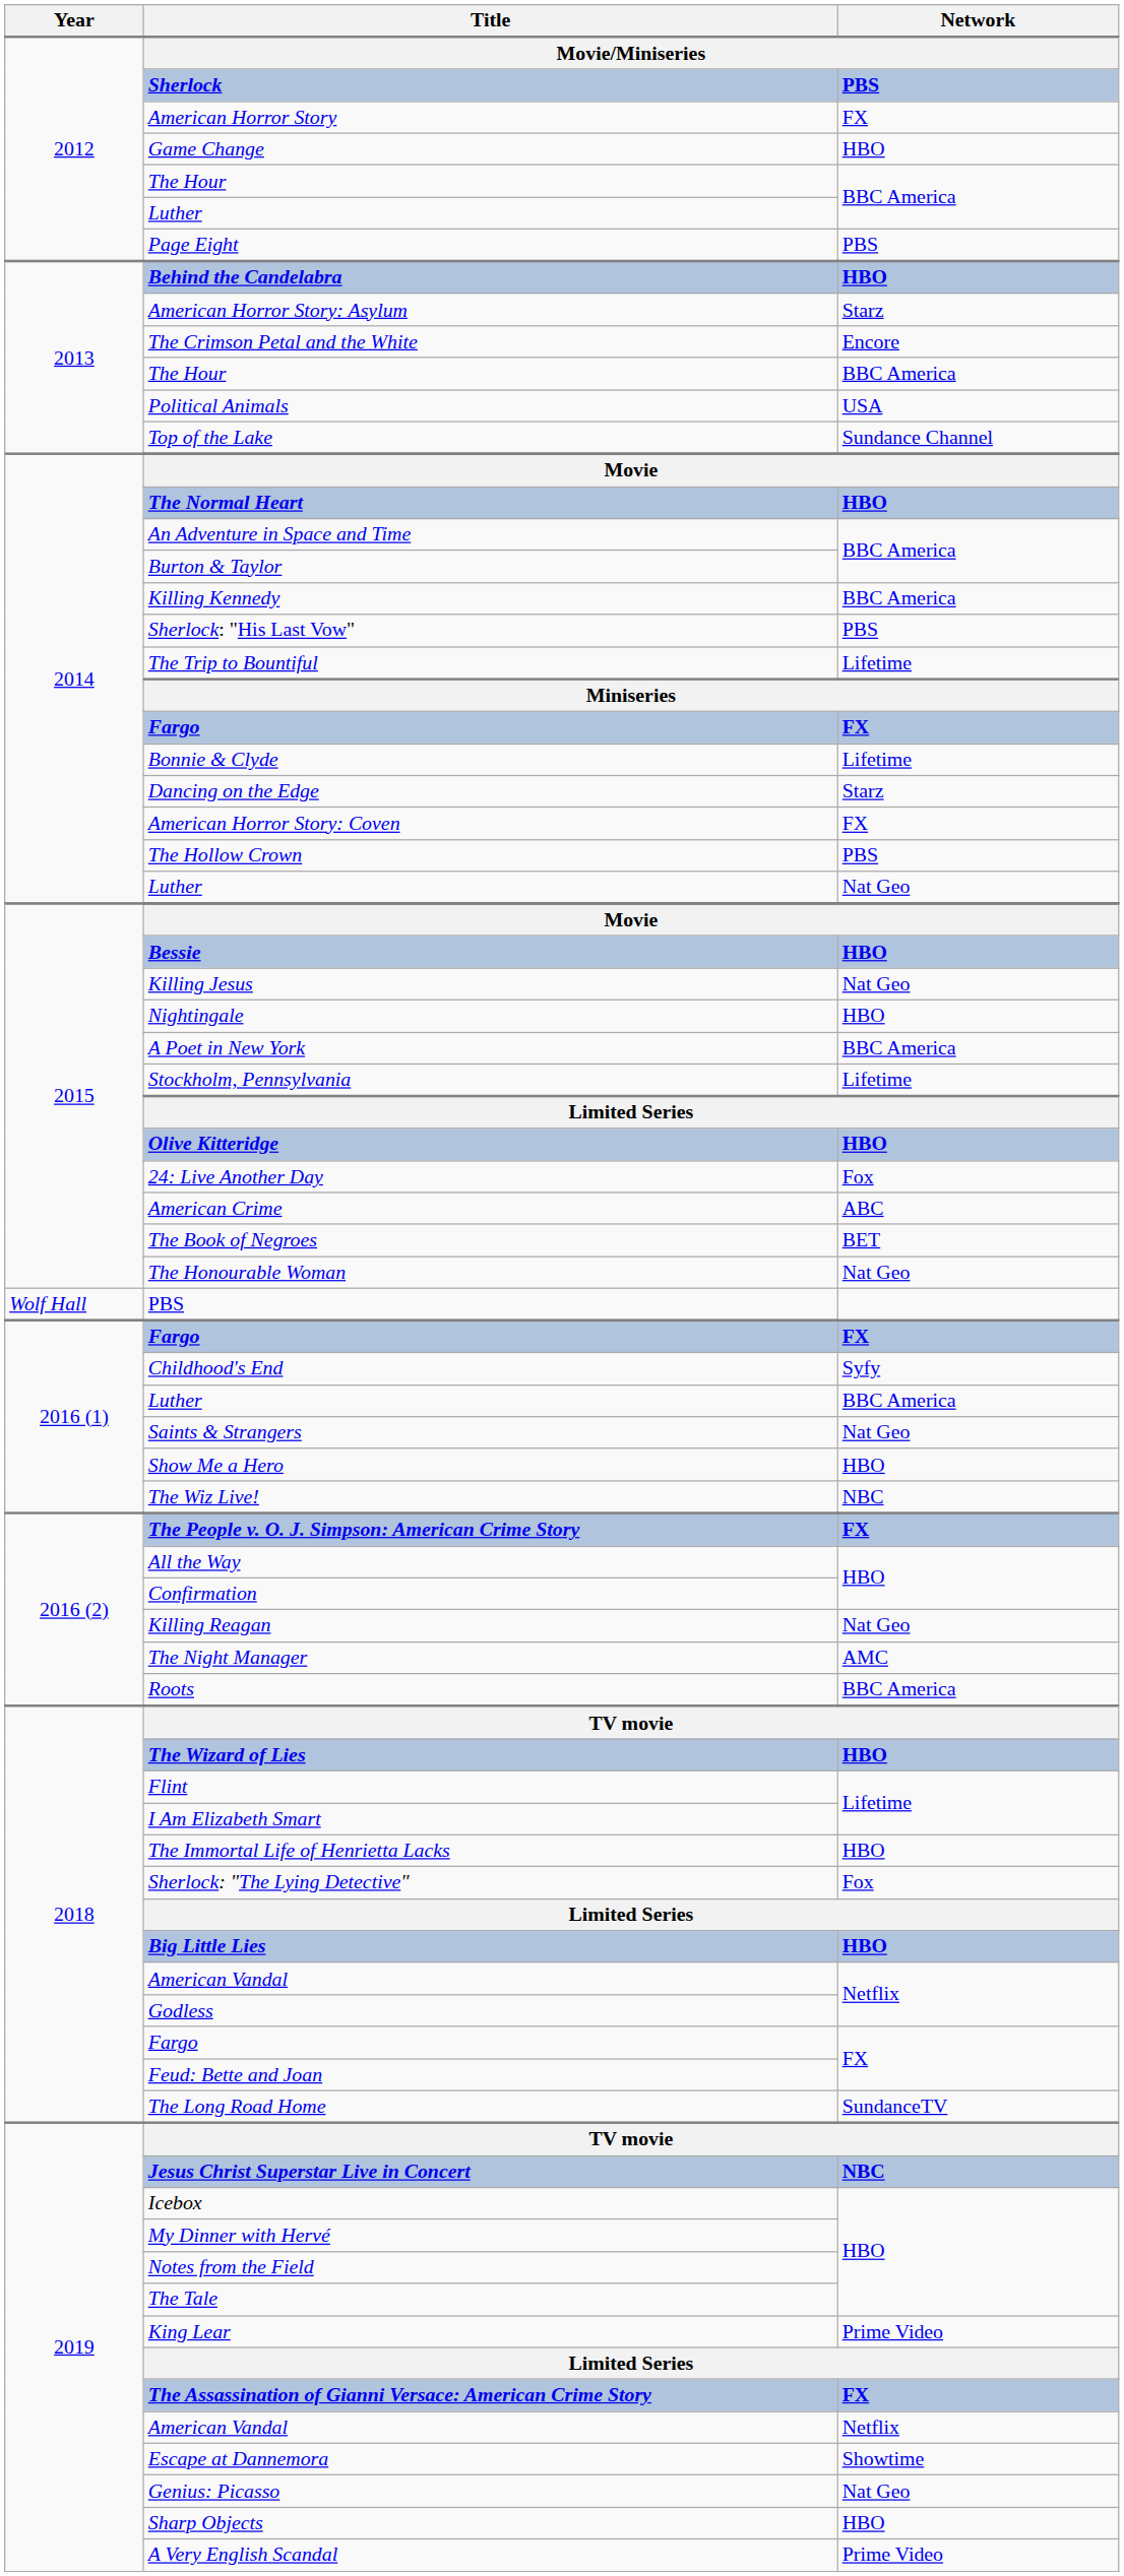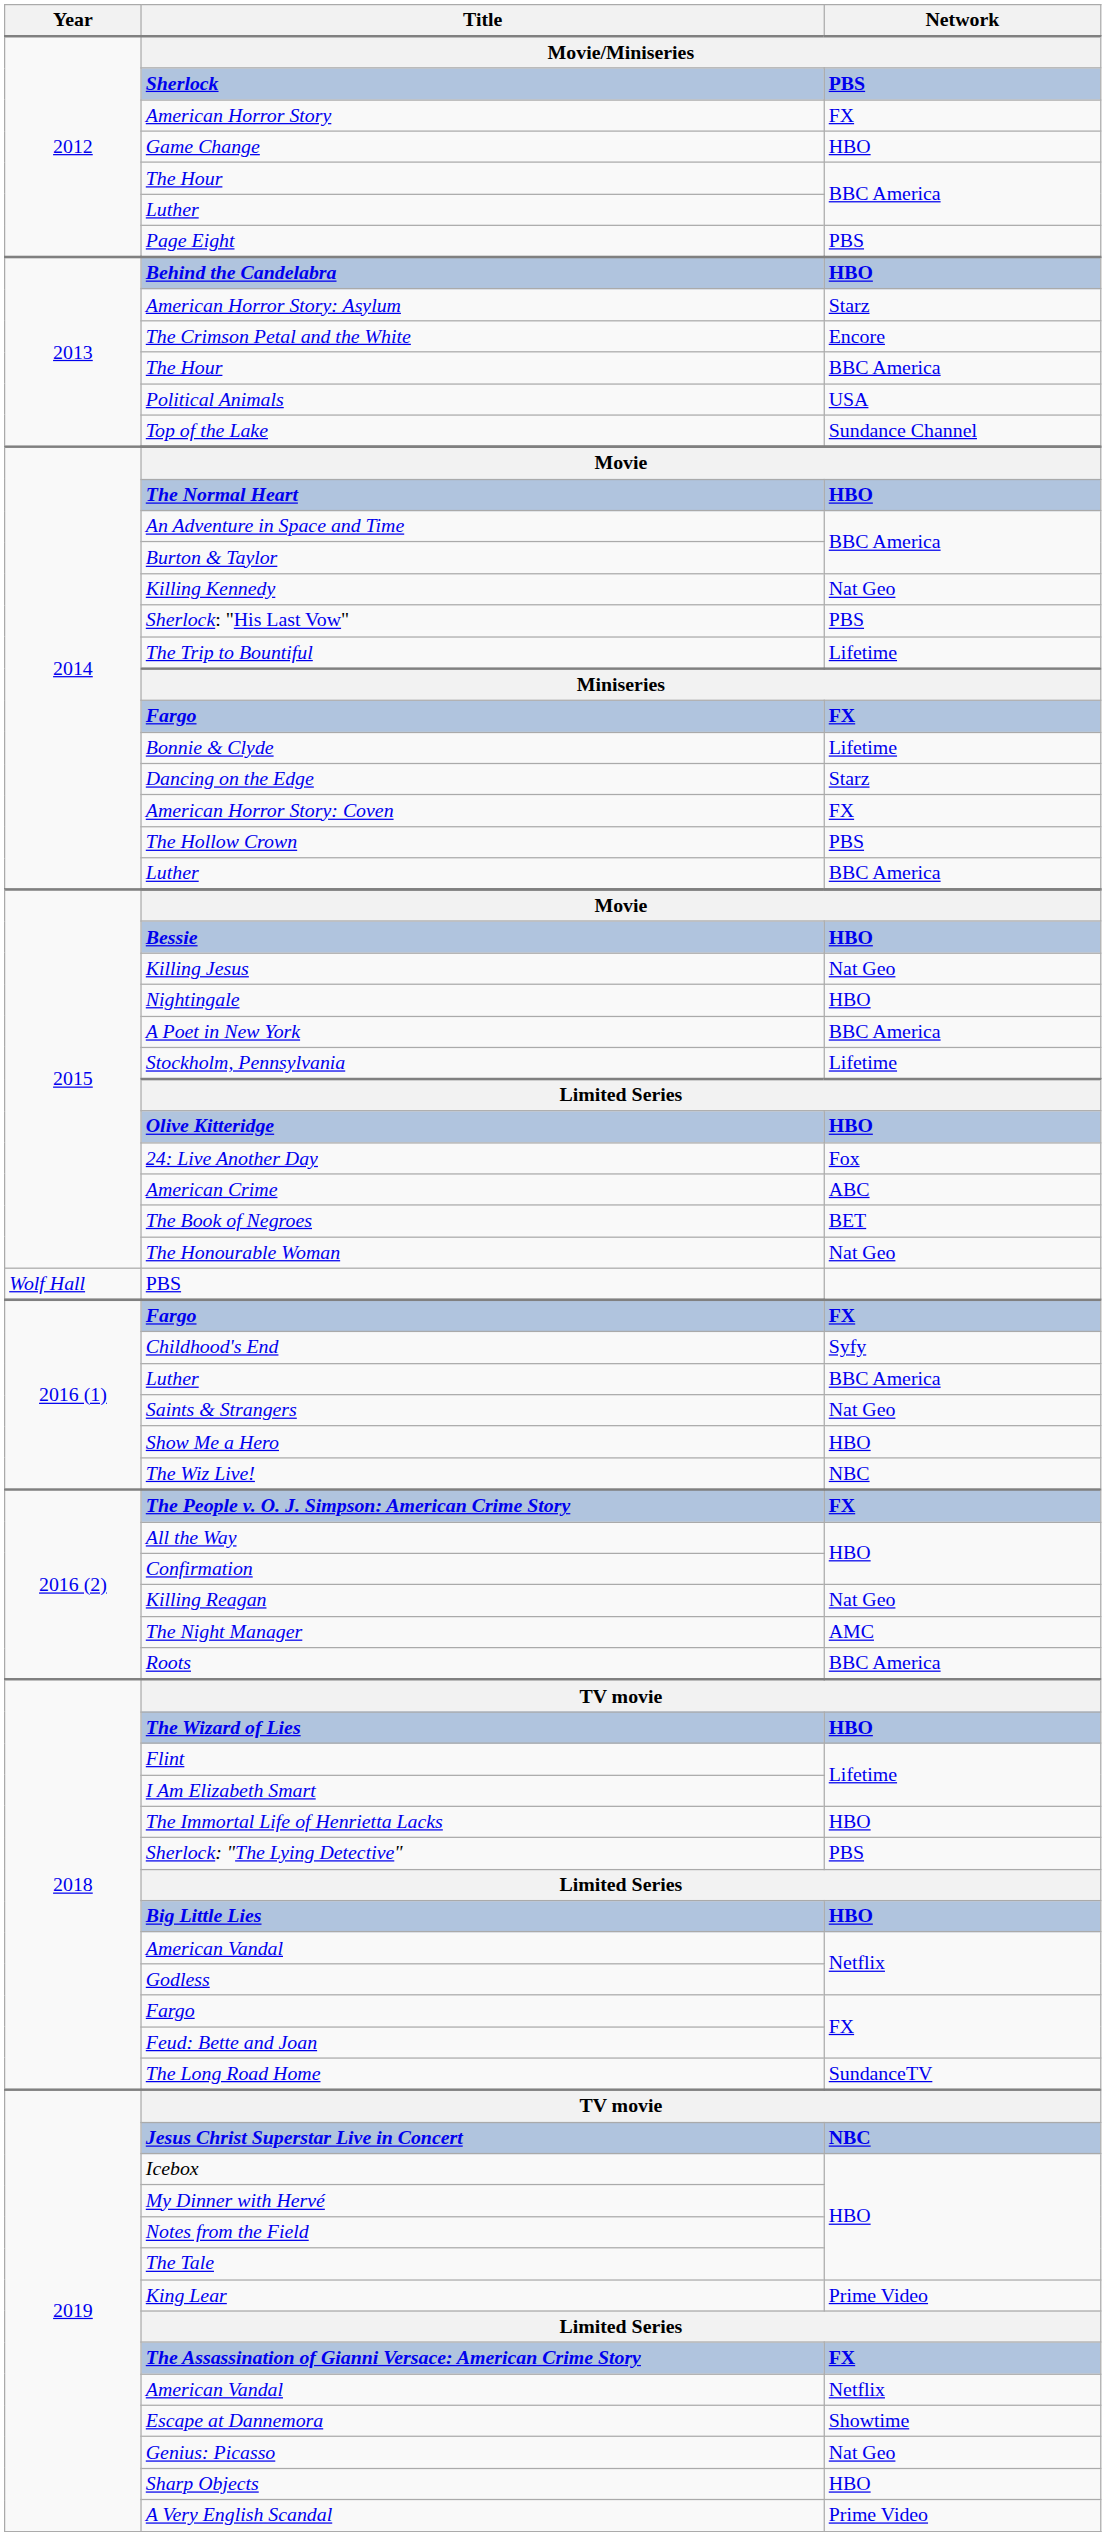Killing Kennedy | Network: BBC America -> Nat Geo
2014 / Luther | Network: Nat Geo -> BBC America
Sherlock: "The Lying Detective" | Network: Fox -> PBS
